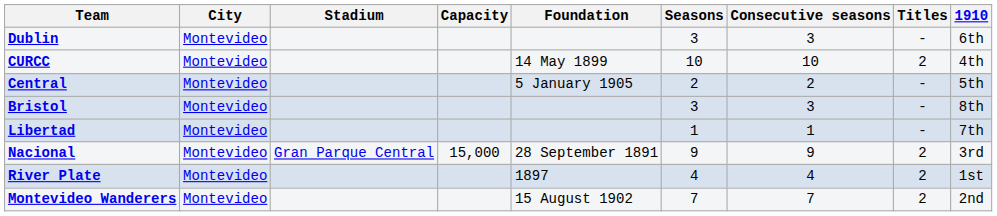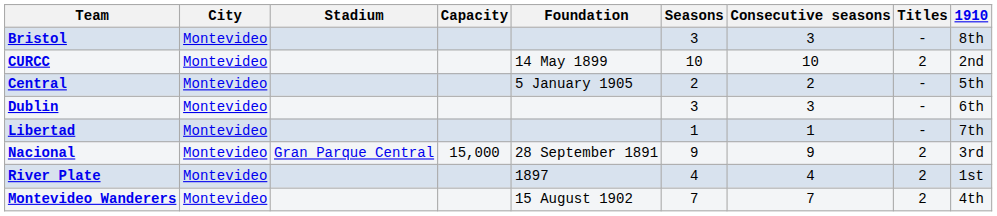rows swapped: Bristol <-> Dublin
CURCC | 1910: 4th -> 2nd
Montevideo Wanderers | 1910: 2nd -> 4th
